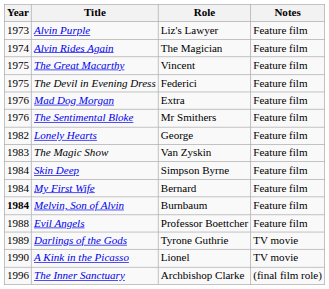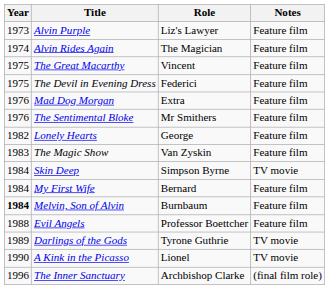Skin Deep | Notes: Feature film -> TV movie
